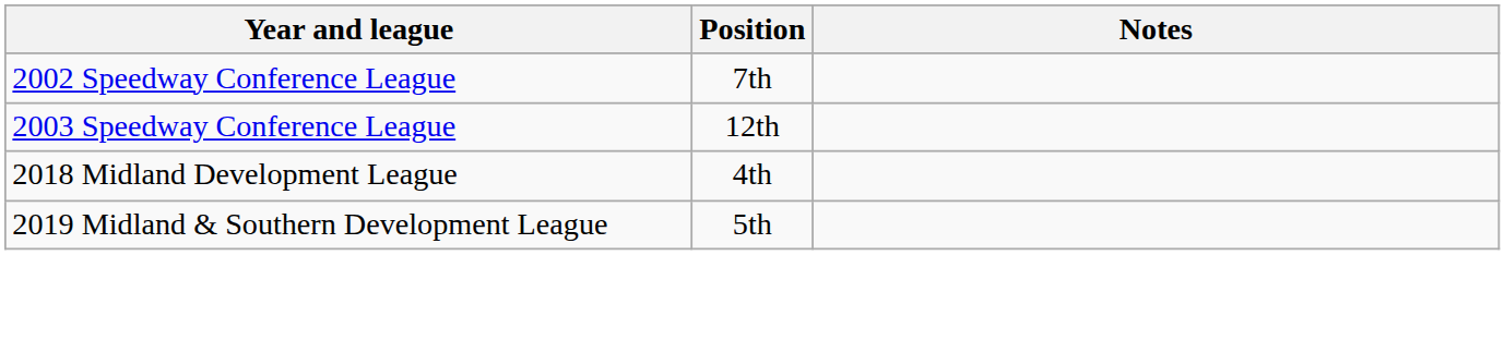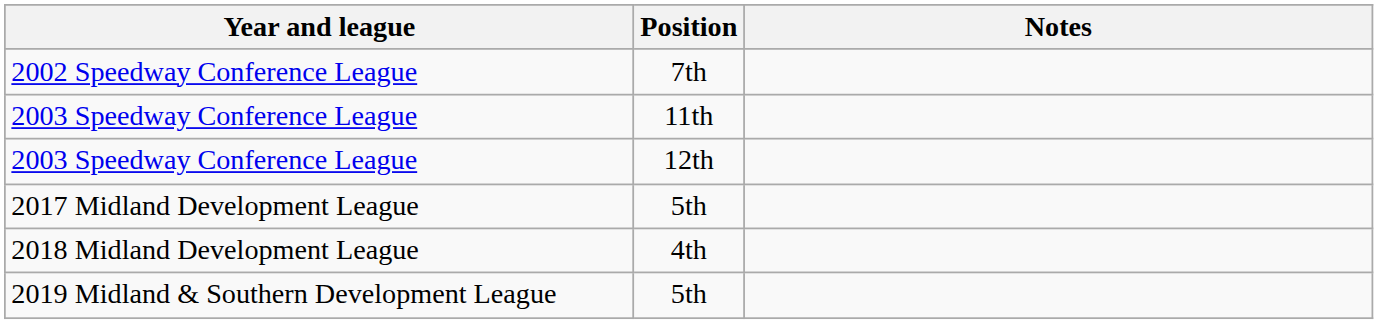+ row: 2003 Speedway Conference League | 11th
+ row: 2017 Midland Development League | 5th
